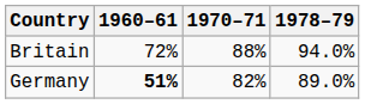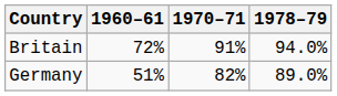Britain | 1970–71: 88% -> 91%
Germany | 1960–61: bold -> normal
